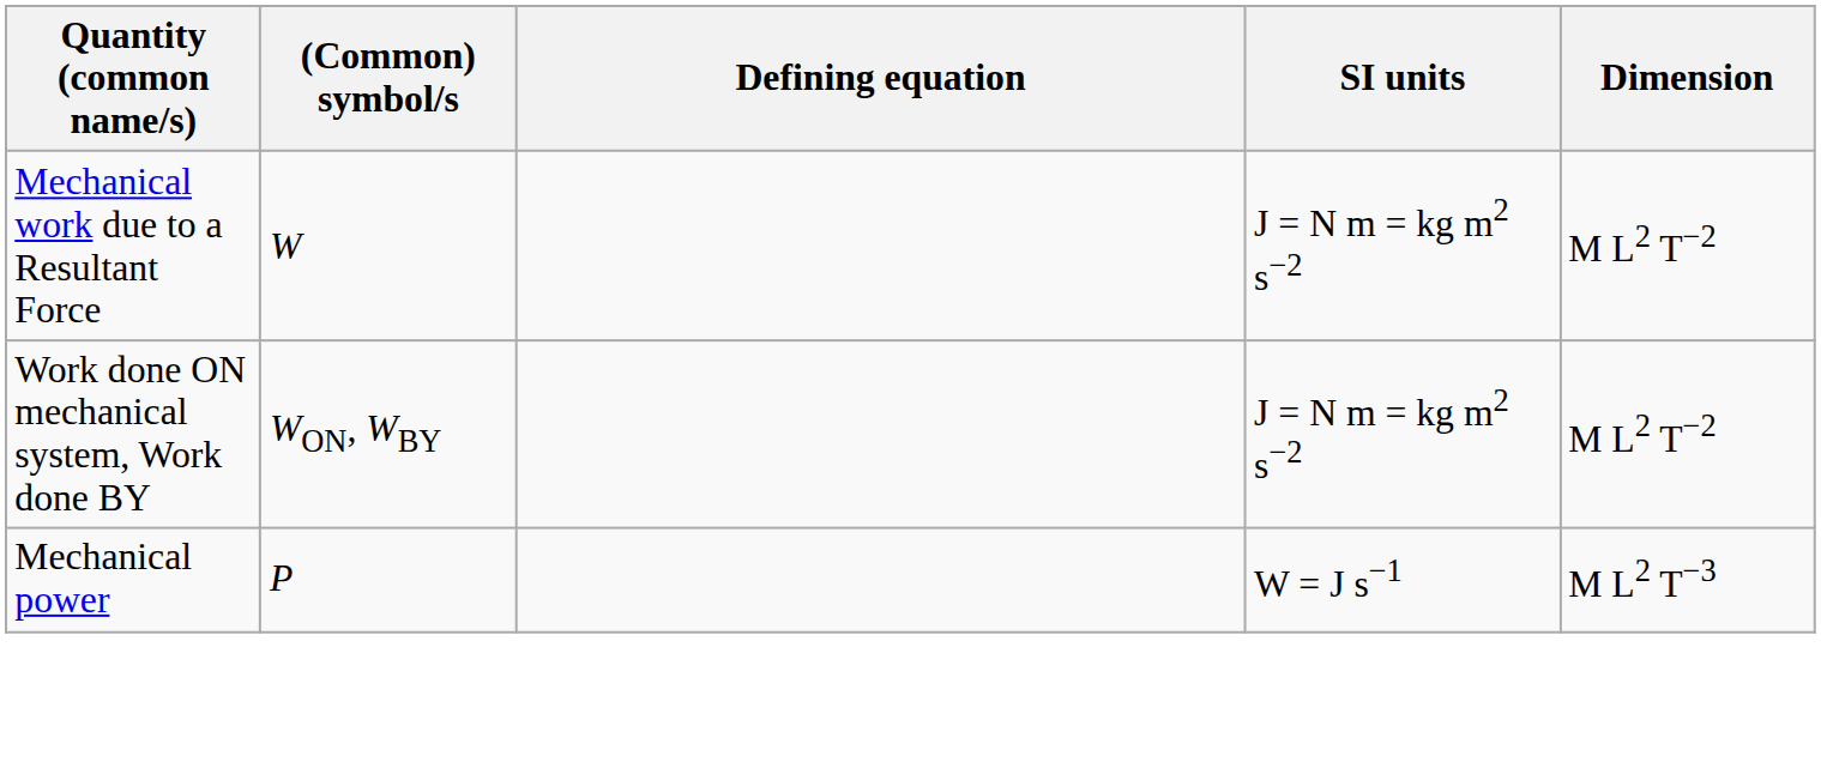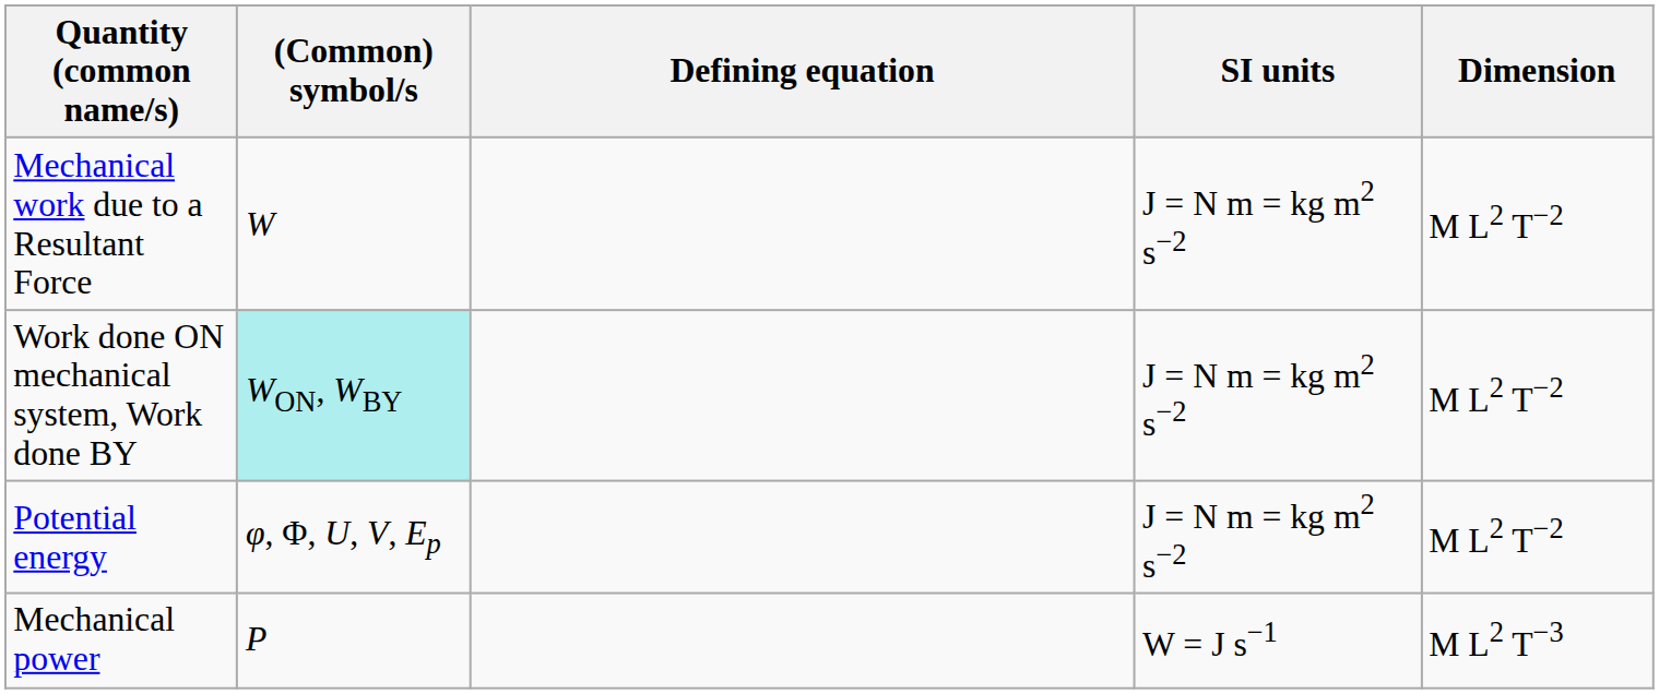Work done ON mechanical system, Work done BY | (Common) symbol/s: no background -> paleturquoise background
+ row: Potential energy | φ, Φ, U, V, Ep | J = N m = kg m2 s−2 | M L2 T−2
